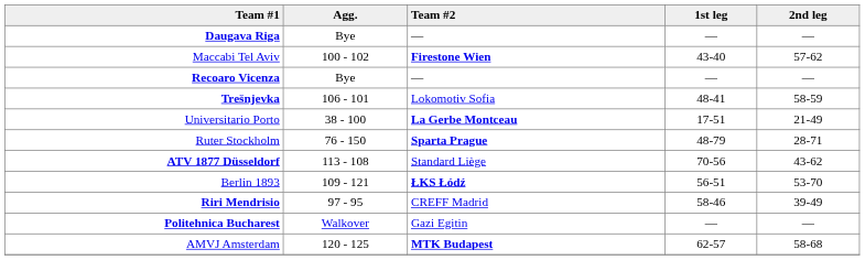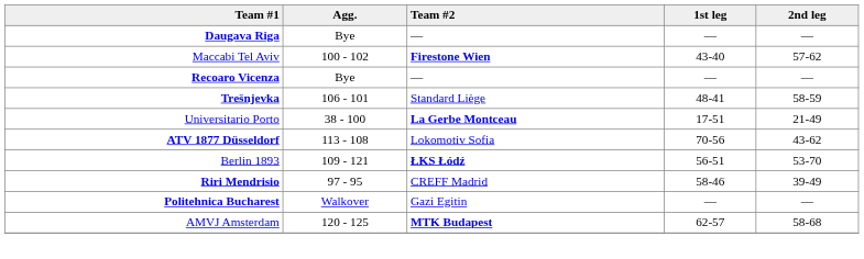Trešnjevka | Team #2: Lokomotiv Sofia -> Standard Liège
- row: Ruter Stockholm | 76 - 150 | Sparta Prague | 48-79 | 28-71
ATV 1877 Düsseldorf | Team #2: Standard Liège -> Lokomotiv Sofia
